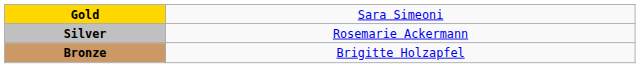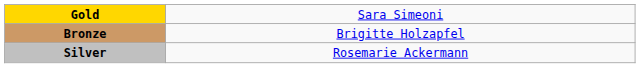rows swapped: Silver <-> Bronze
